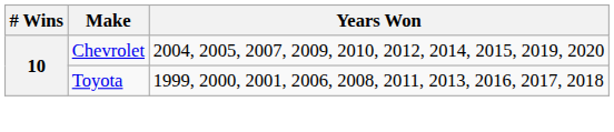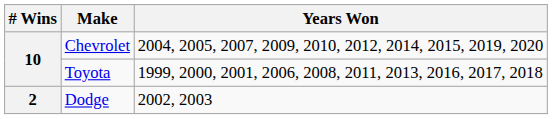+ row: 2 | Dodge | 2002, 2003
